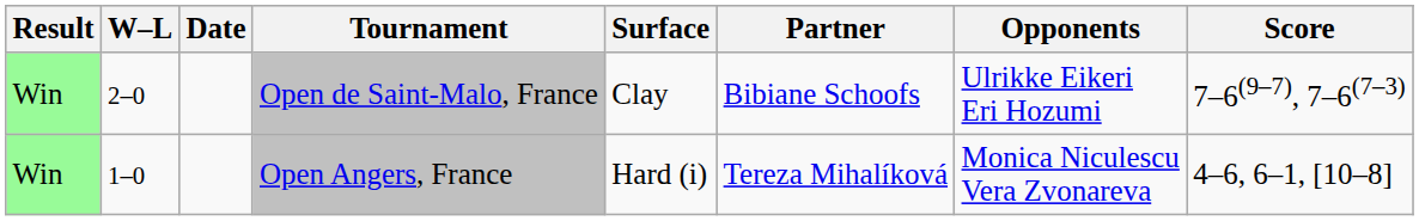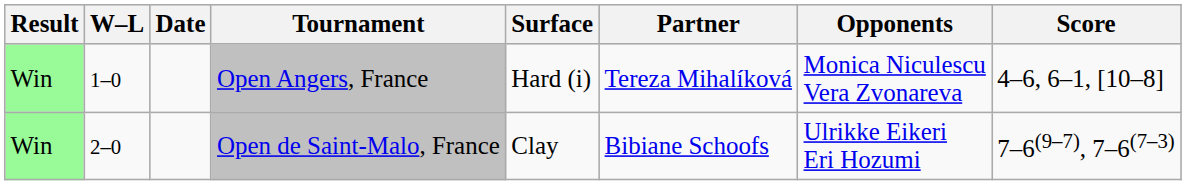rows swapped: Open Angers, France <-> Open de Saint-Malo, France
